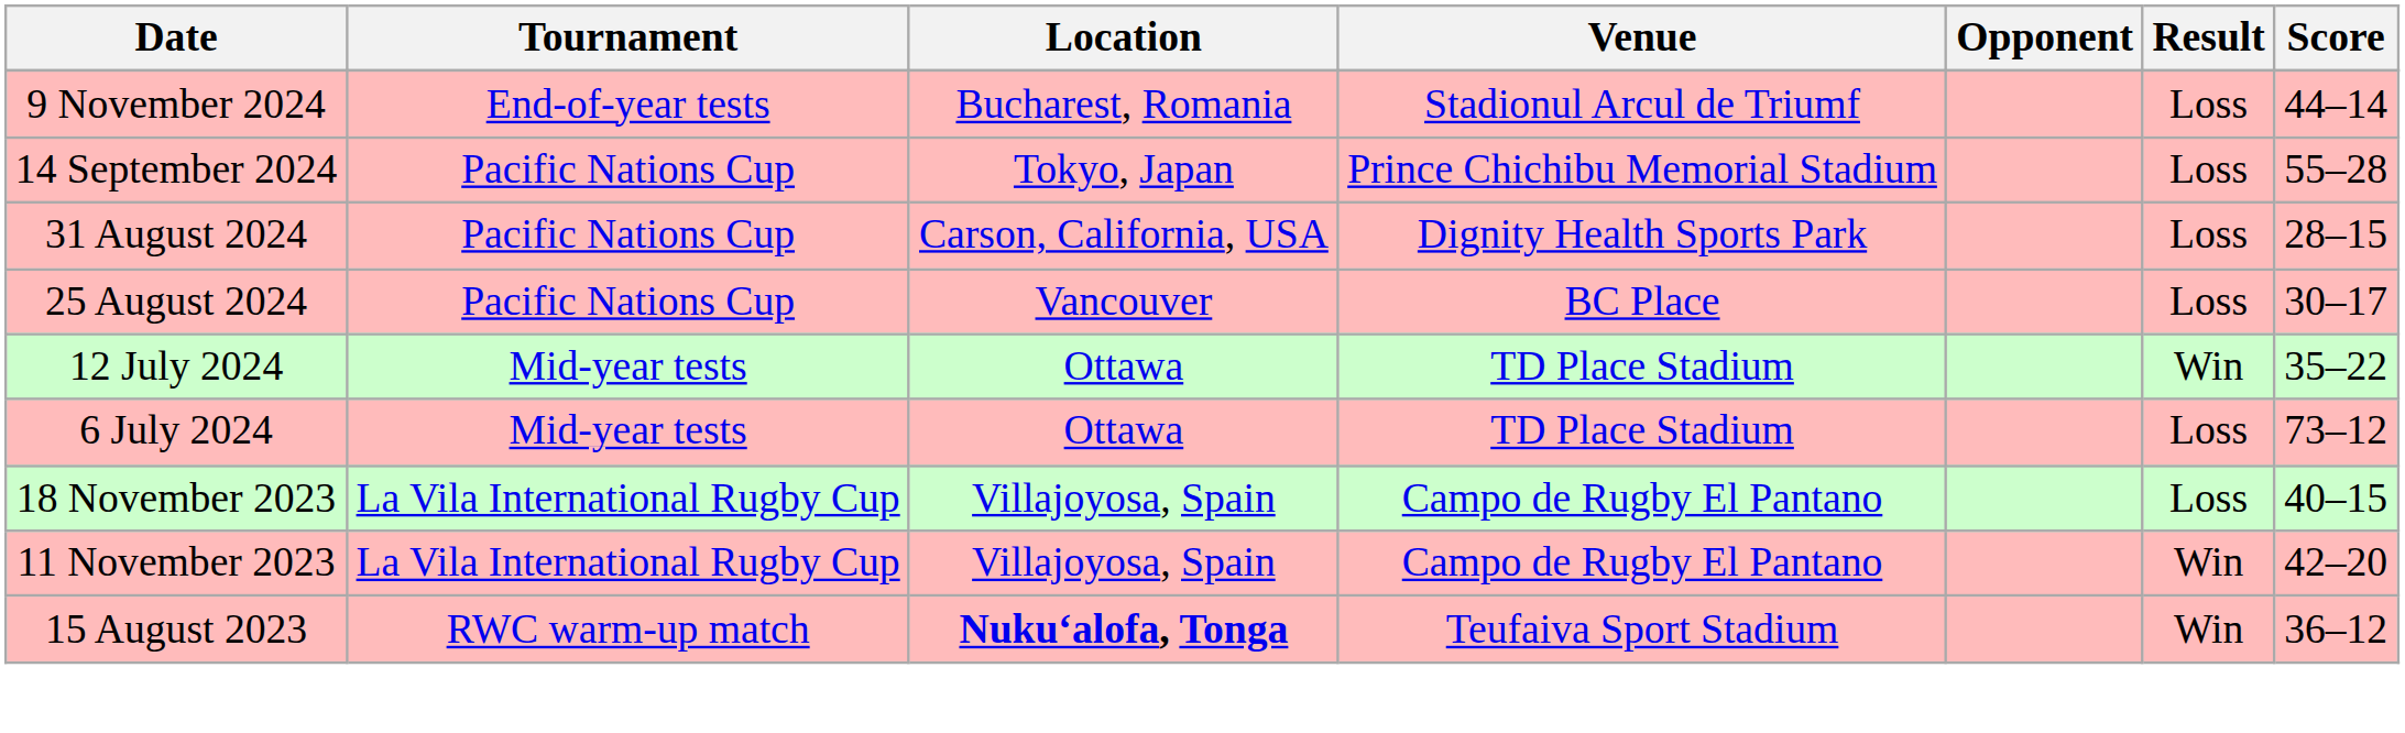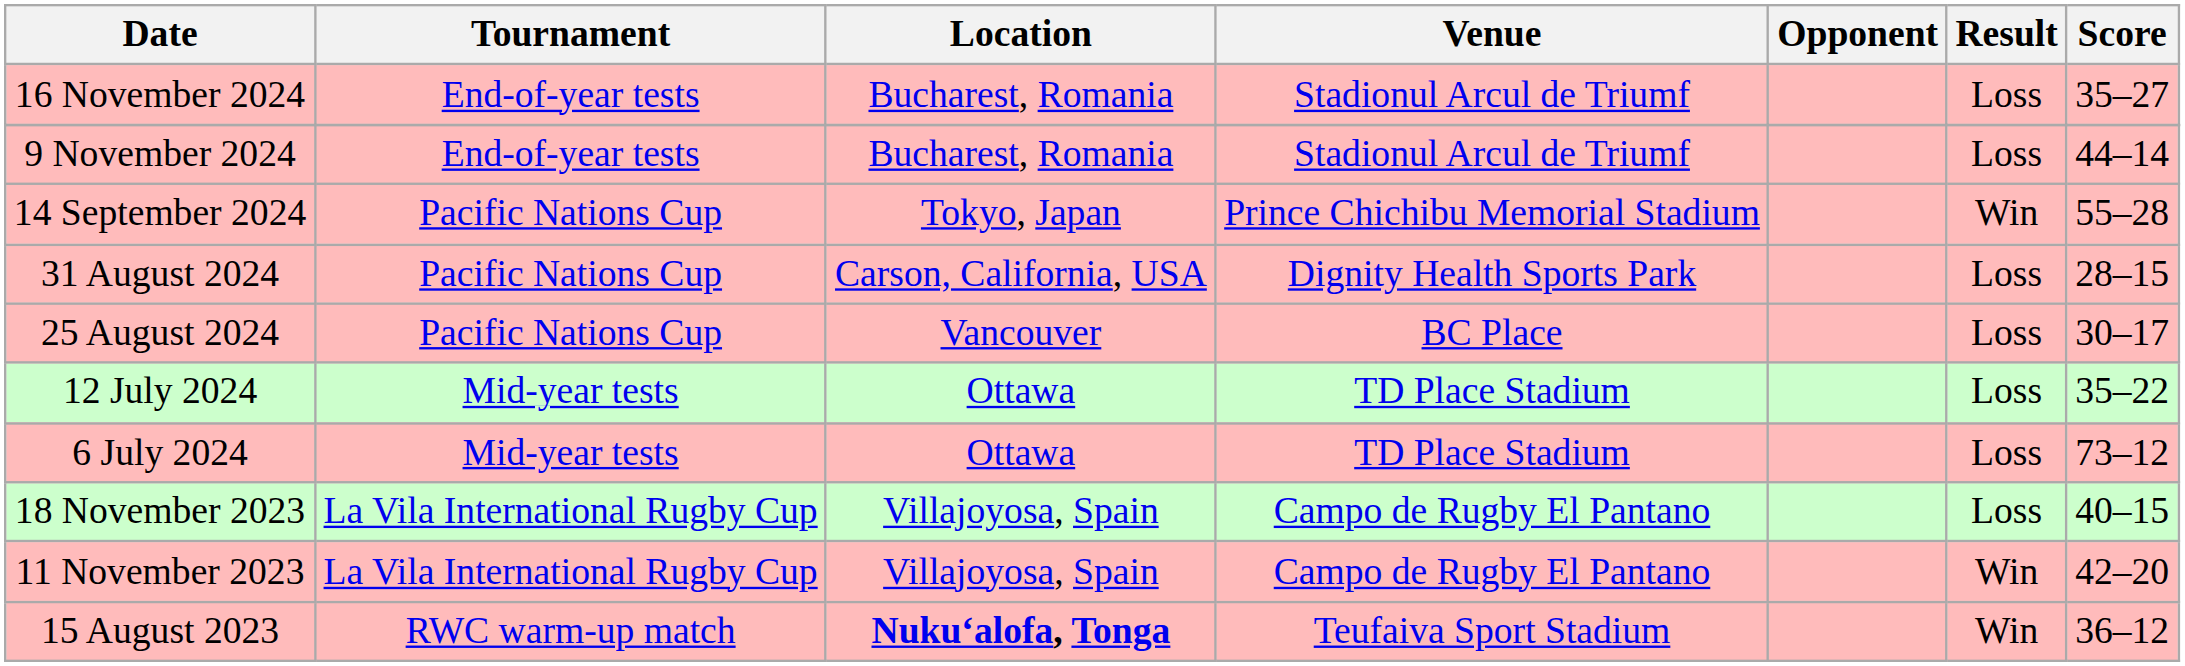+ row: 16 November 2024 | End-of-year tests | Bucharest, Romania | Stadionul Arcul de Triumf | Loss | 35–27
14 September 2024 | Result: Loss -> Win
12 July 2024 | Result: Win -> Loss
